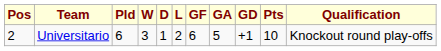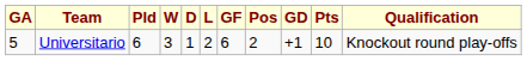columns swapped: Pos <-> GA
